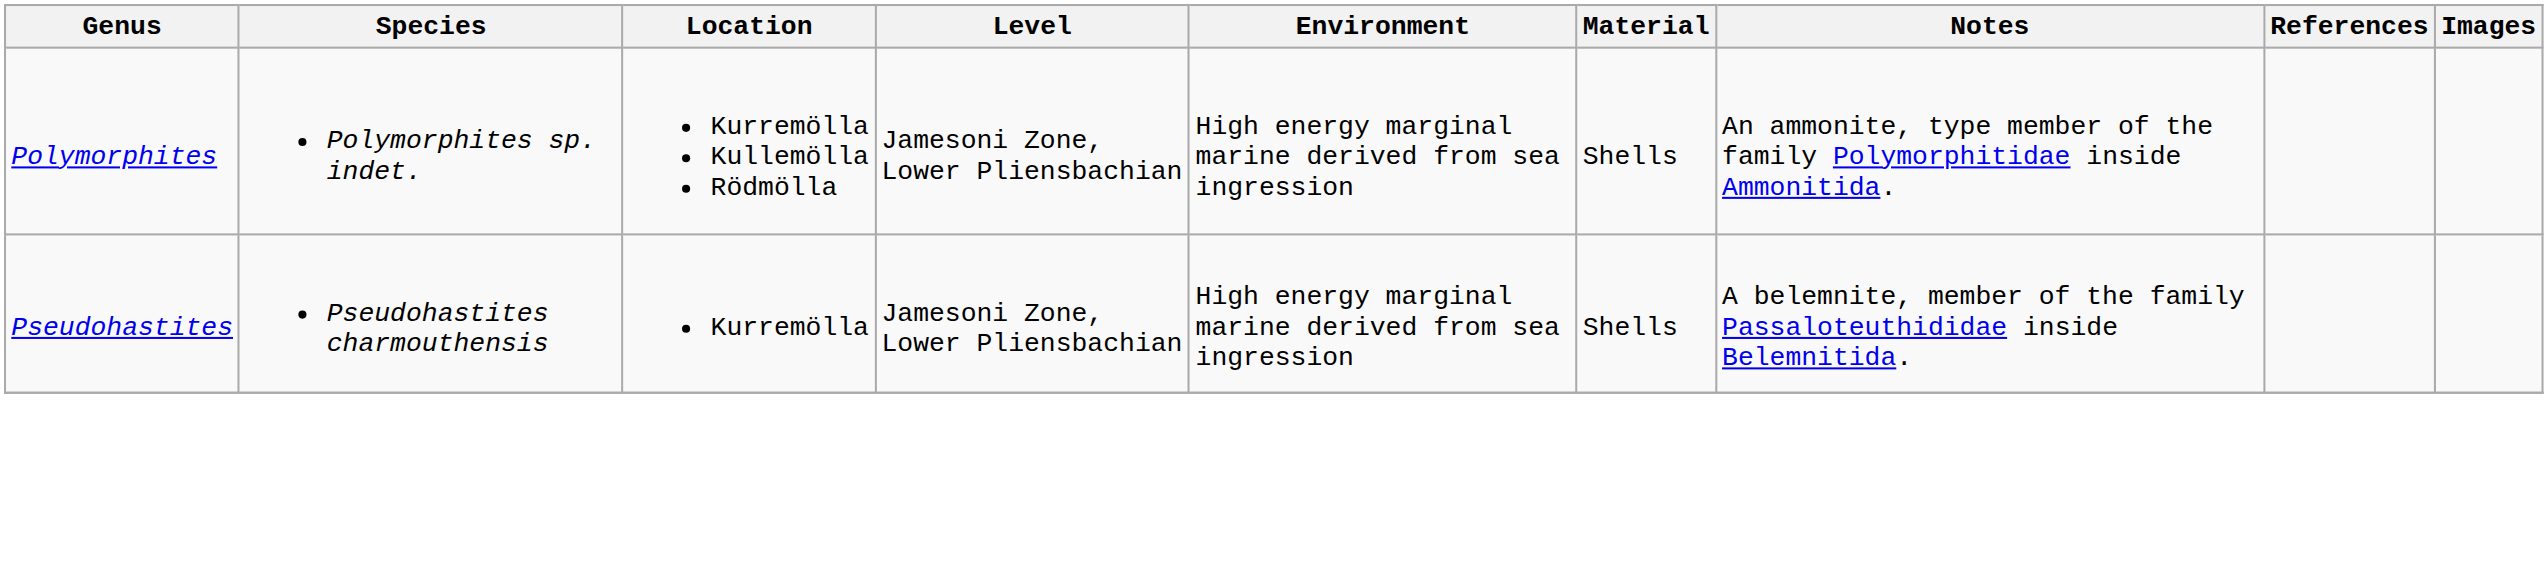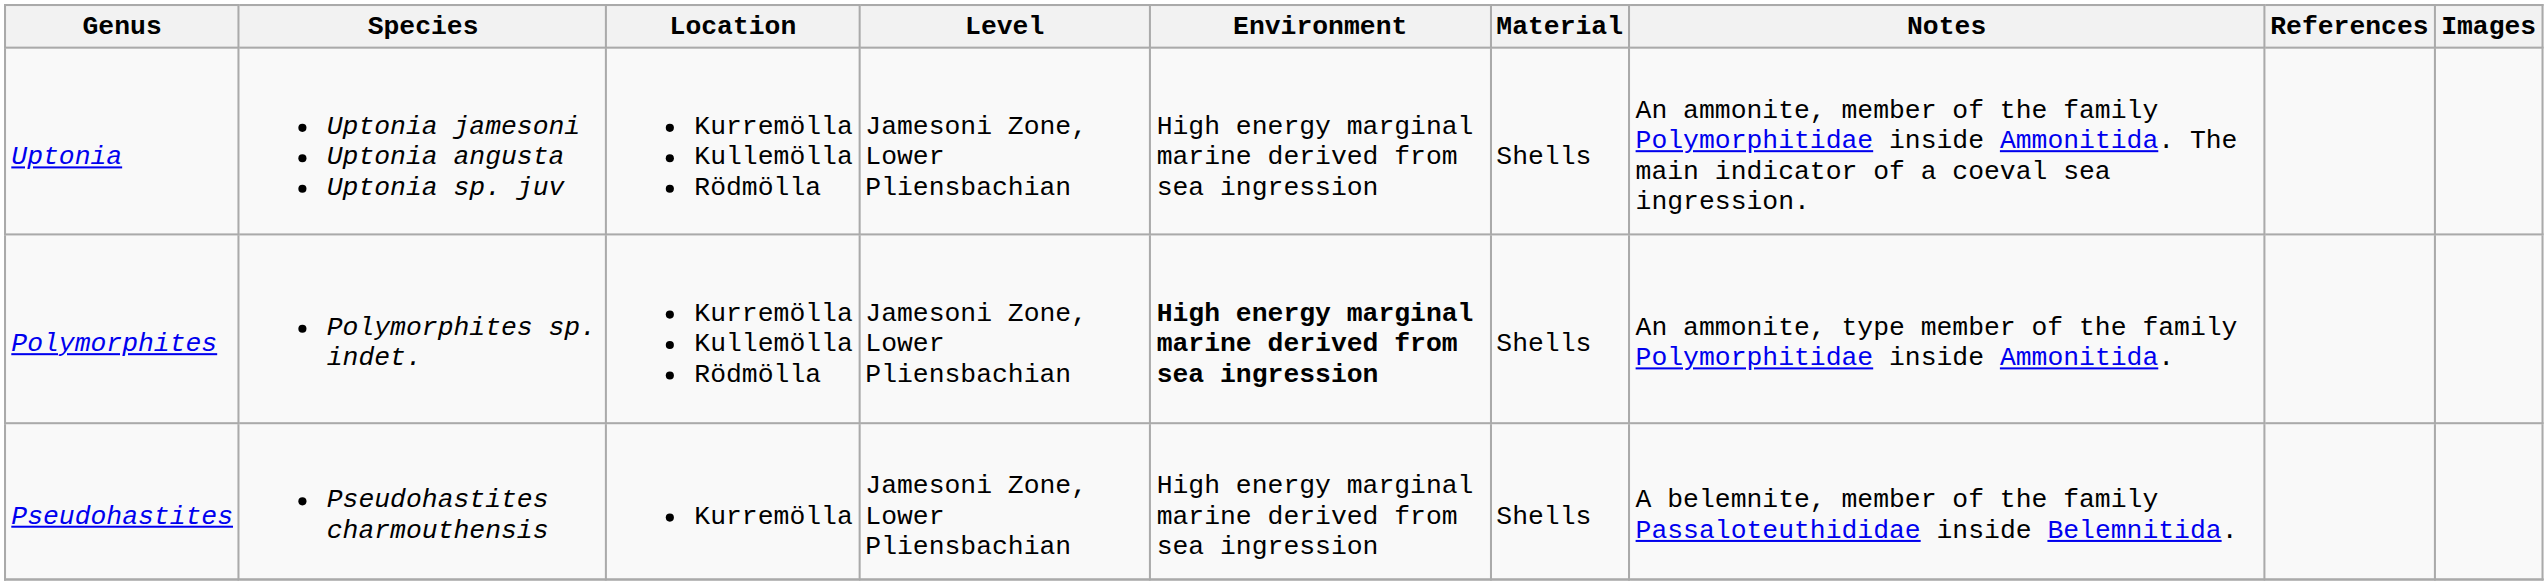+ row: Uptonia | Uptonia jamesoni Uptonia angusta Uptonia sp. juv | Kurremölla Kullemölla Rödmölla | Jamesoni Zone, Lower Pliensbachian | High energy marginal marine derived from sea ingression | Shells | An ammonite, member of the family Polymorphitidae inside Ammonitida. The main indicator of a coeval sea ingression.
Polymorphites | Environment: normal -> bold
